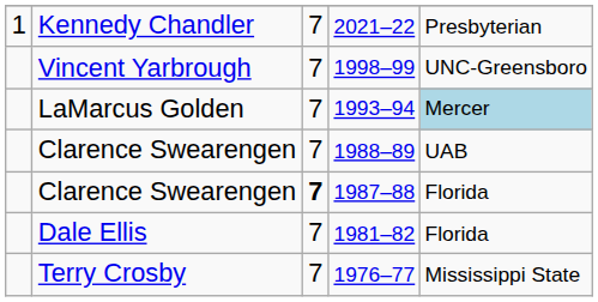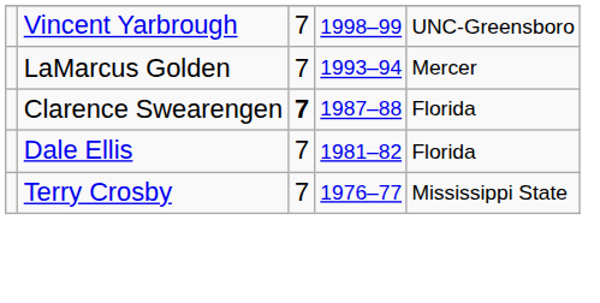- row: 1 | Kennedy Chandler | 7 | 2021–22 | Presbyterian
1993–94 | column 5: lightblue background -> no background
- row: Clarence Swearengen | 7 | 1988–89 | UAB
